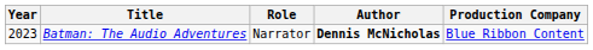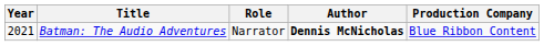Batman: The Audio Adventures | Year: 2023 -> 2021
